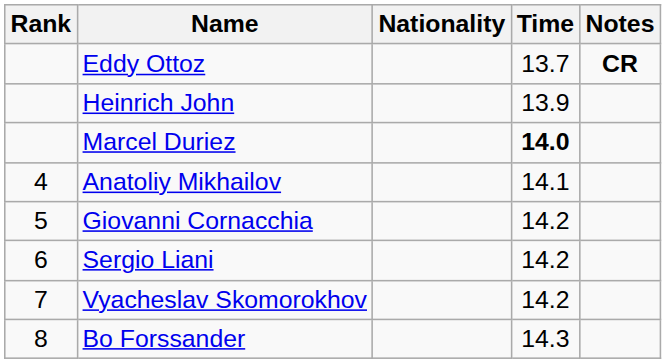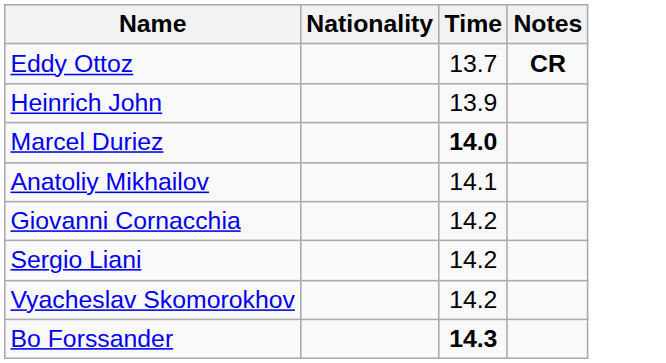- column: Rank | 4 | 5 | 6 | 7 | 8
Bo Forssander | Time: normal -> bold
